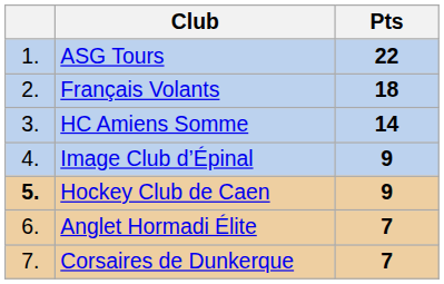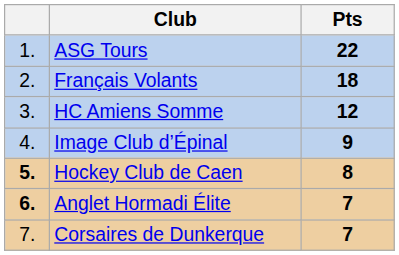HC Amiens Somme | Pts: 14 -> 12
Hockey Club de Caen | Pts: 9 -> 8
Anglet Hormadi Élite | column 1: normal -> bold
